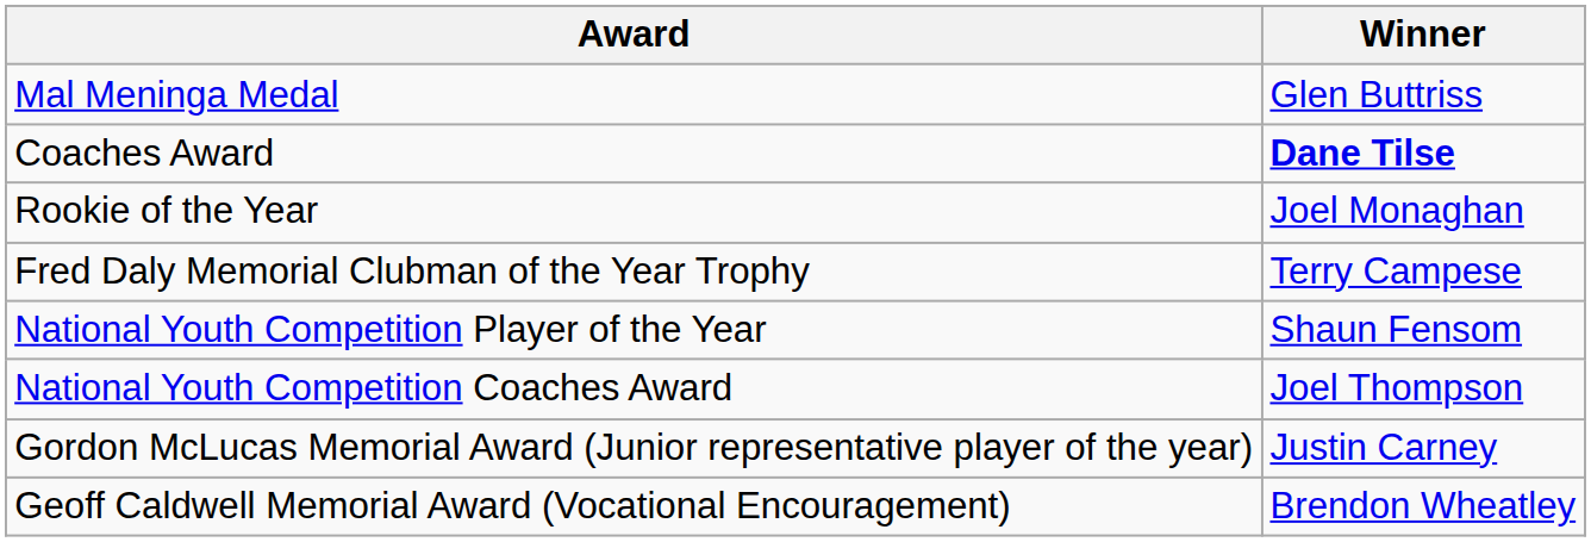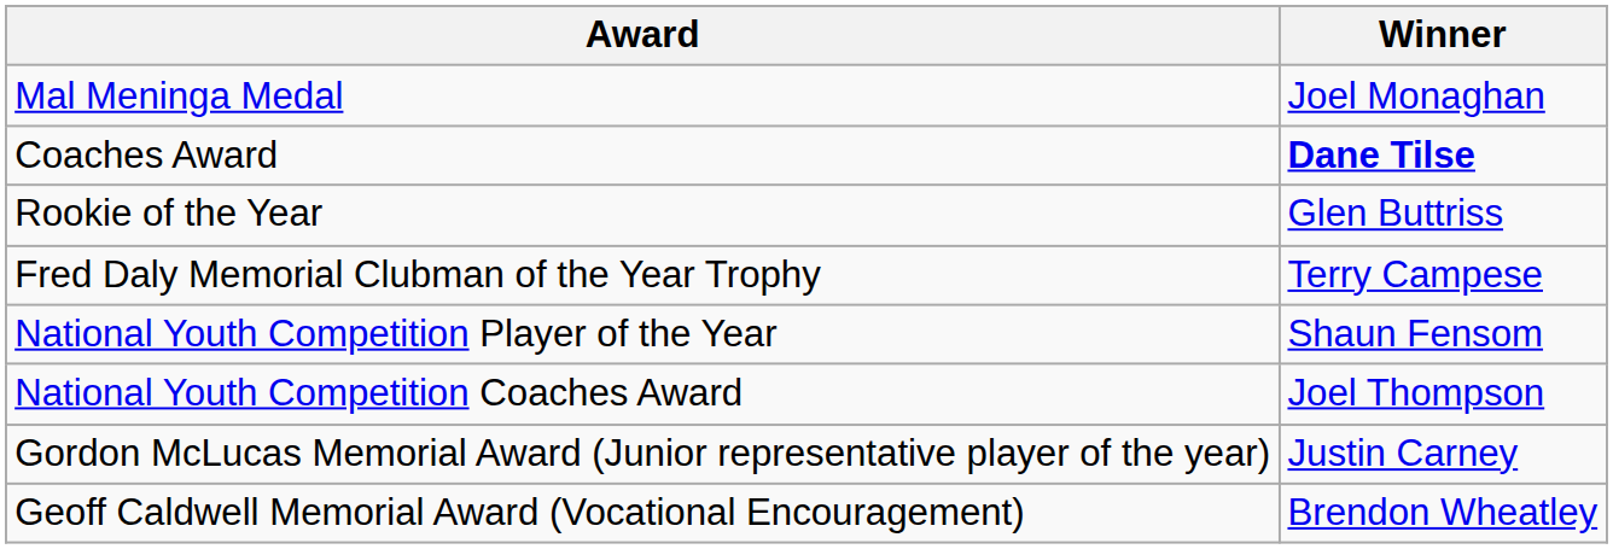Mal Meninga Medal | Winner: Glen Buttriss -> Joel Monaghan
Rookie of the Year | Winner: Joel Monaghan -> Glen Buttriss
